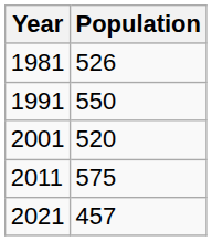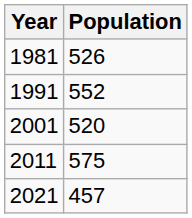1991 | Population: 550 -> 552
